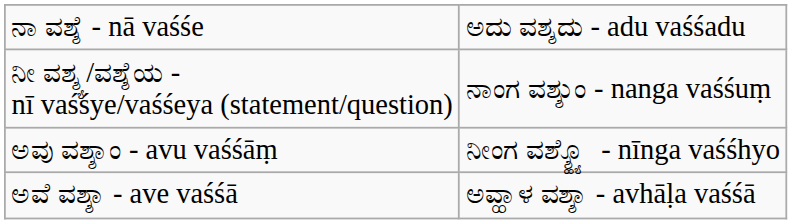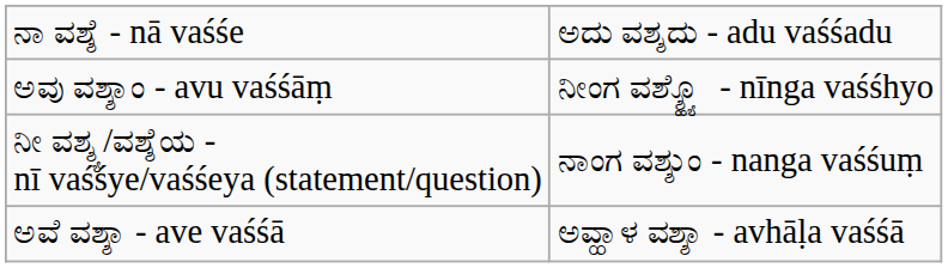rows swapped: ನೀ ವಶ್ಶ್ಯ/ವಶ್ಶೆಯ - nī vaśśye/vaśśeya (statement/question) <-> ಅವು ವಶ್ಶಾಂ - avu vaśśāṃ
